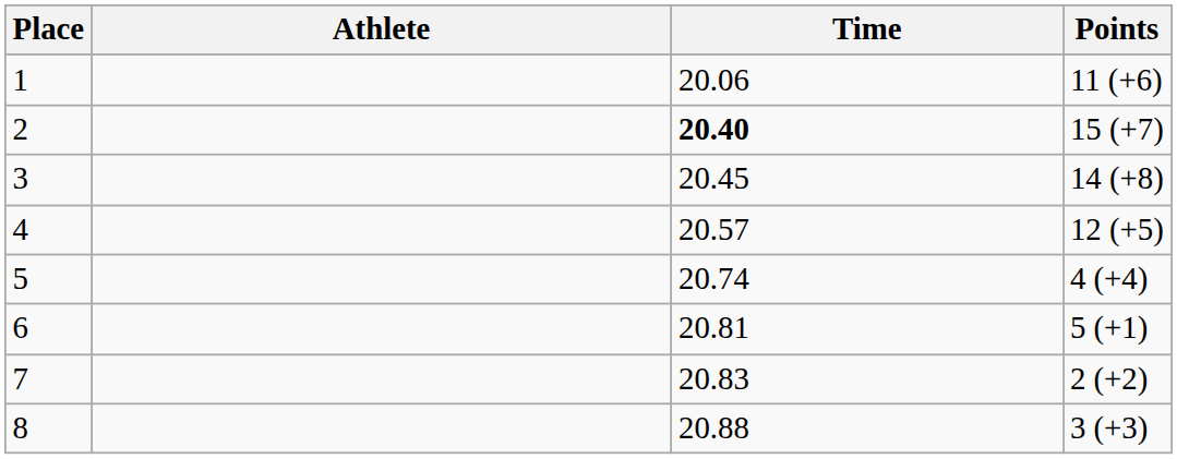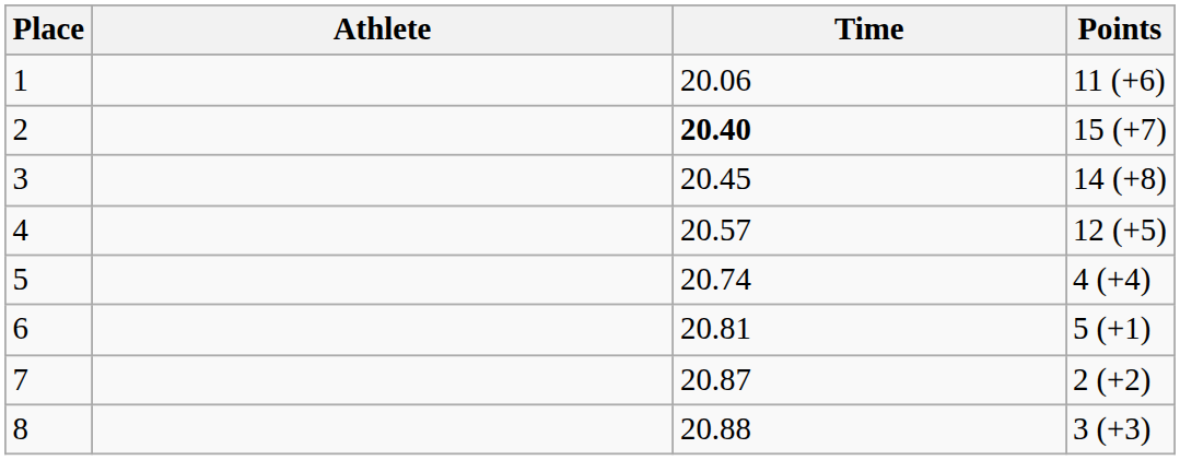7 | Time: 20.83 -> 20.87
